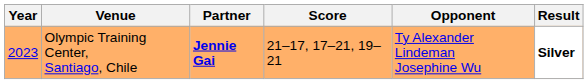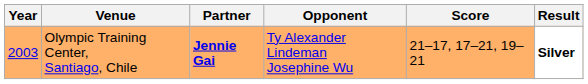columns swapped: Opponent <-> Score
Olympic Training Center, Santiago, Chile | Year: 2023 -> 2003
